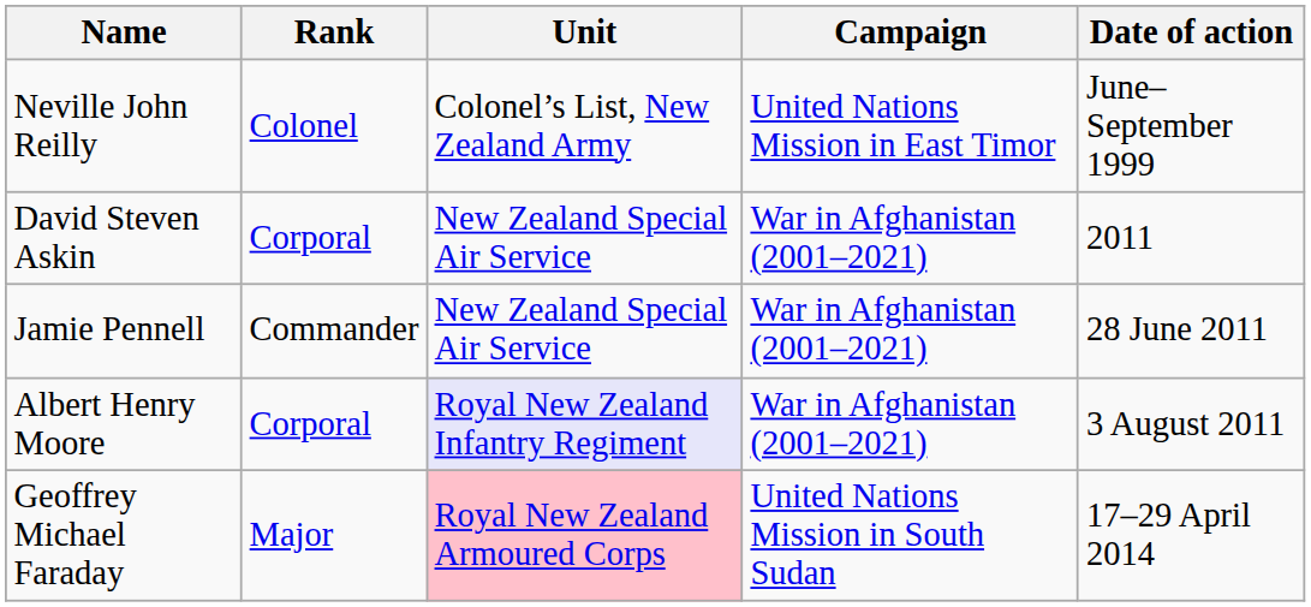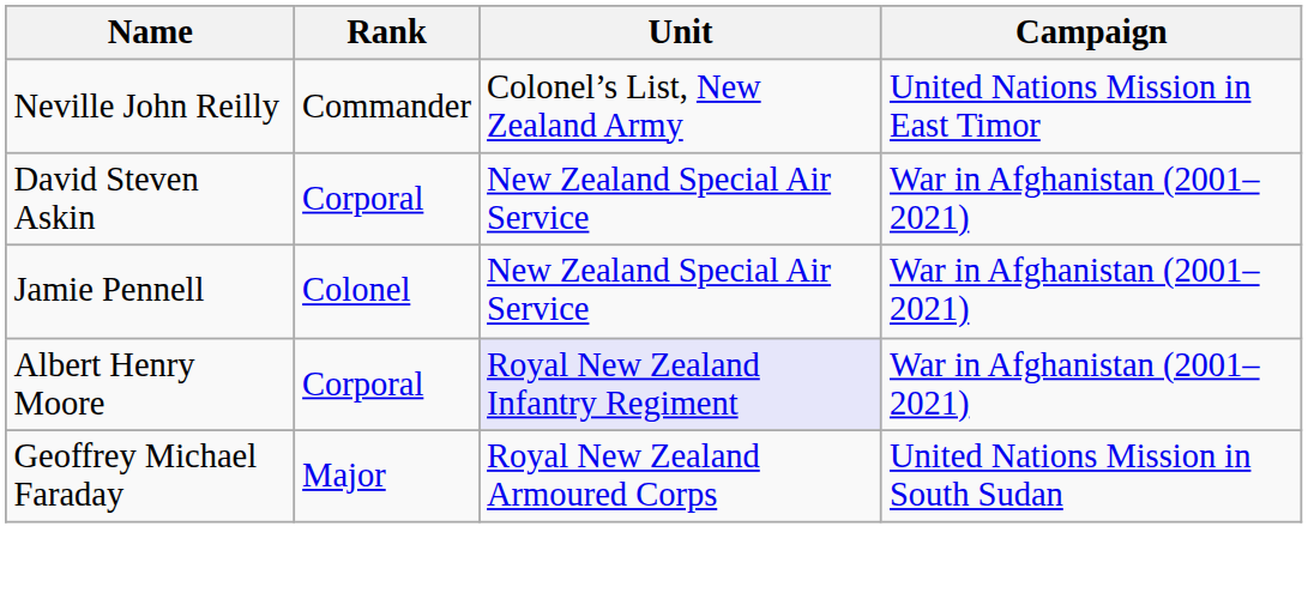- column: Date of action | June–September 1999 | 2011 | 28 June 2011 | 3 August 2011 | 17–29 April 2014
Neville John Reilly | Rank: Colonel -> Commander
Jamie Pennell | Rank: Commander -> Colonel
Geoffrey Michael Faraday | Unit: pink background -> no background
